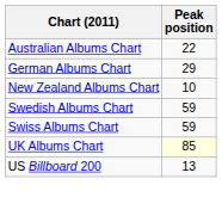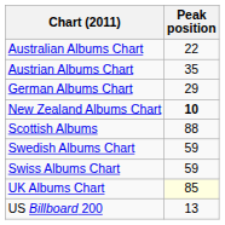+ row: Austrian Albums Chart | 35
New Zealand Albums Chart | Peak position: normal -> bold
+ row: Scottish Albums | 88
